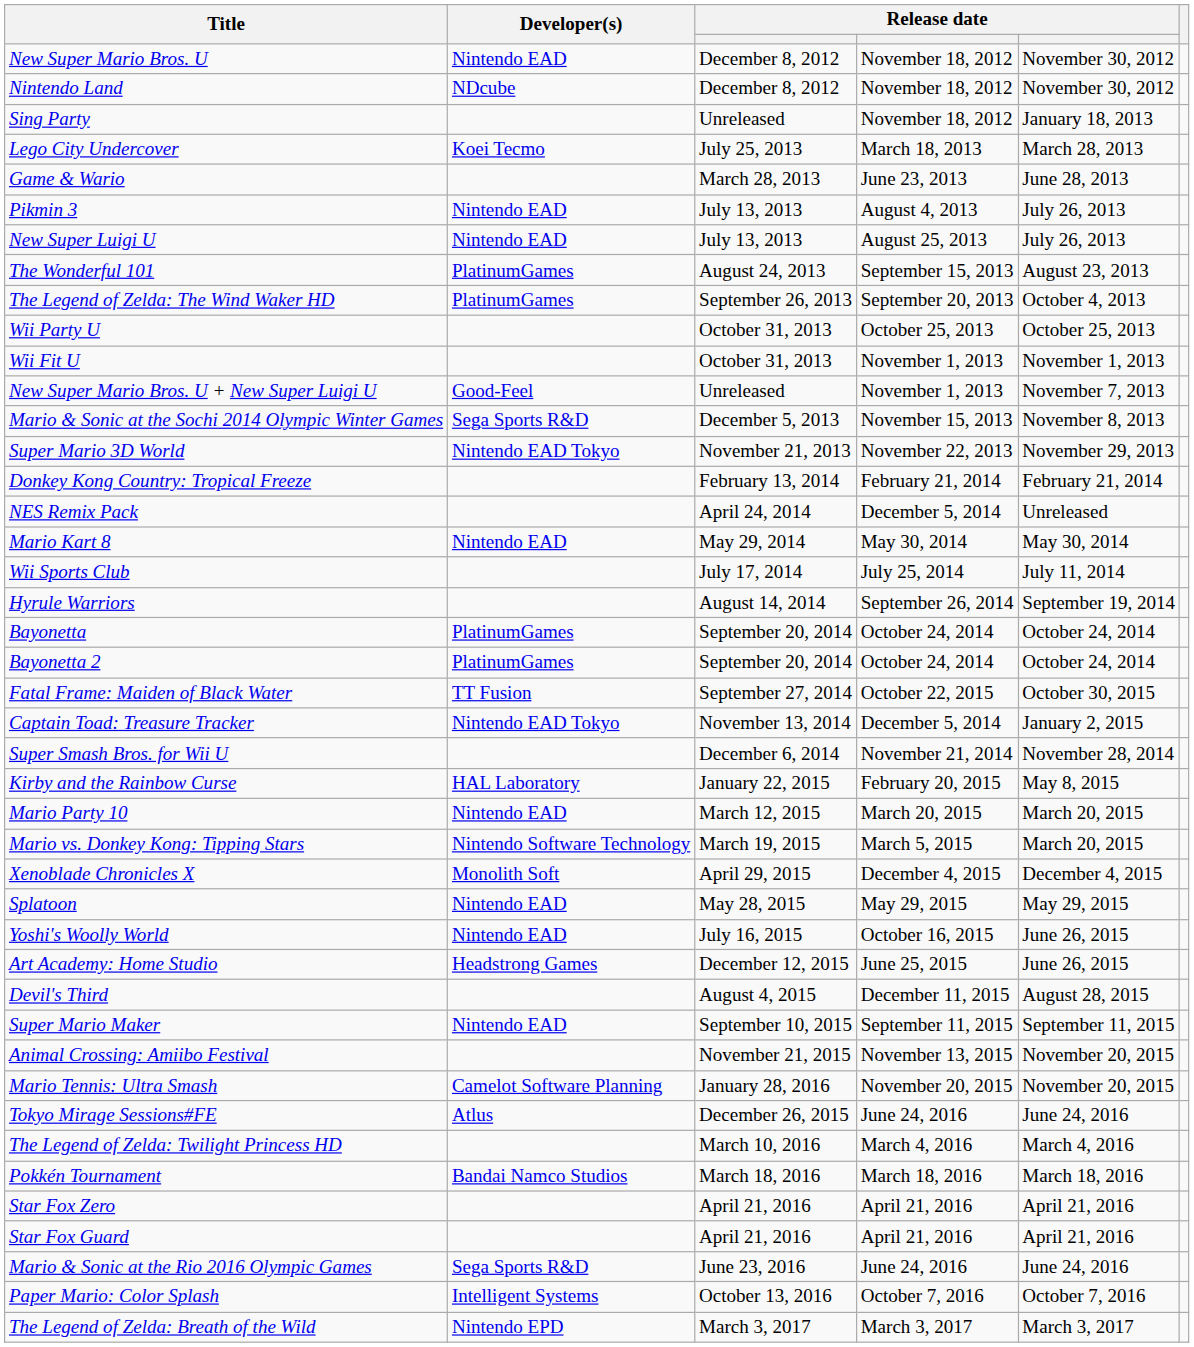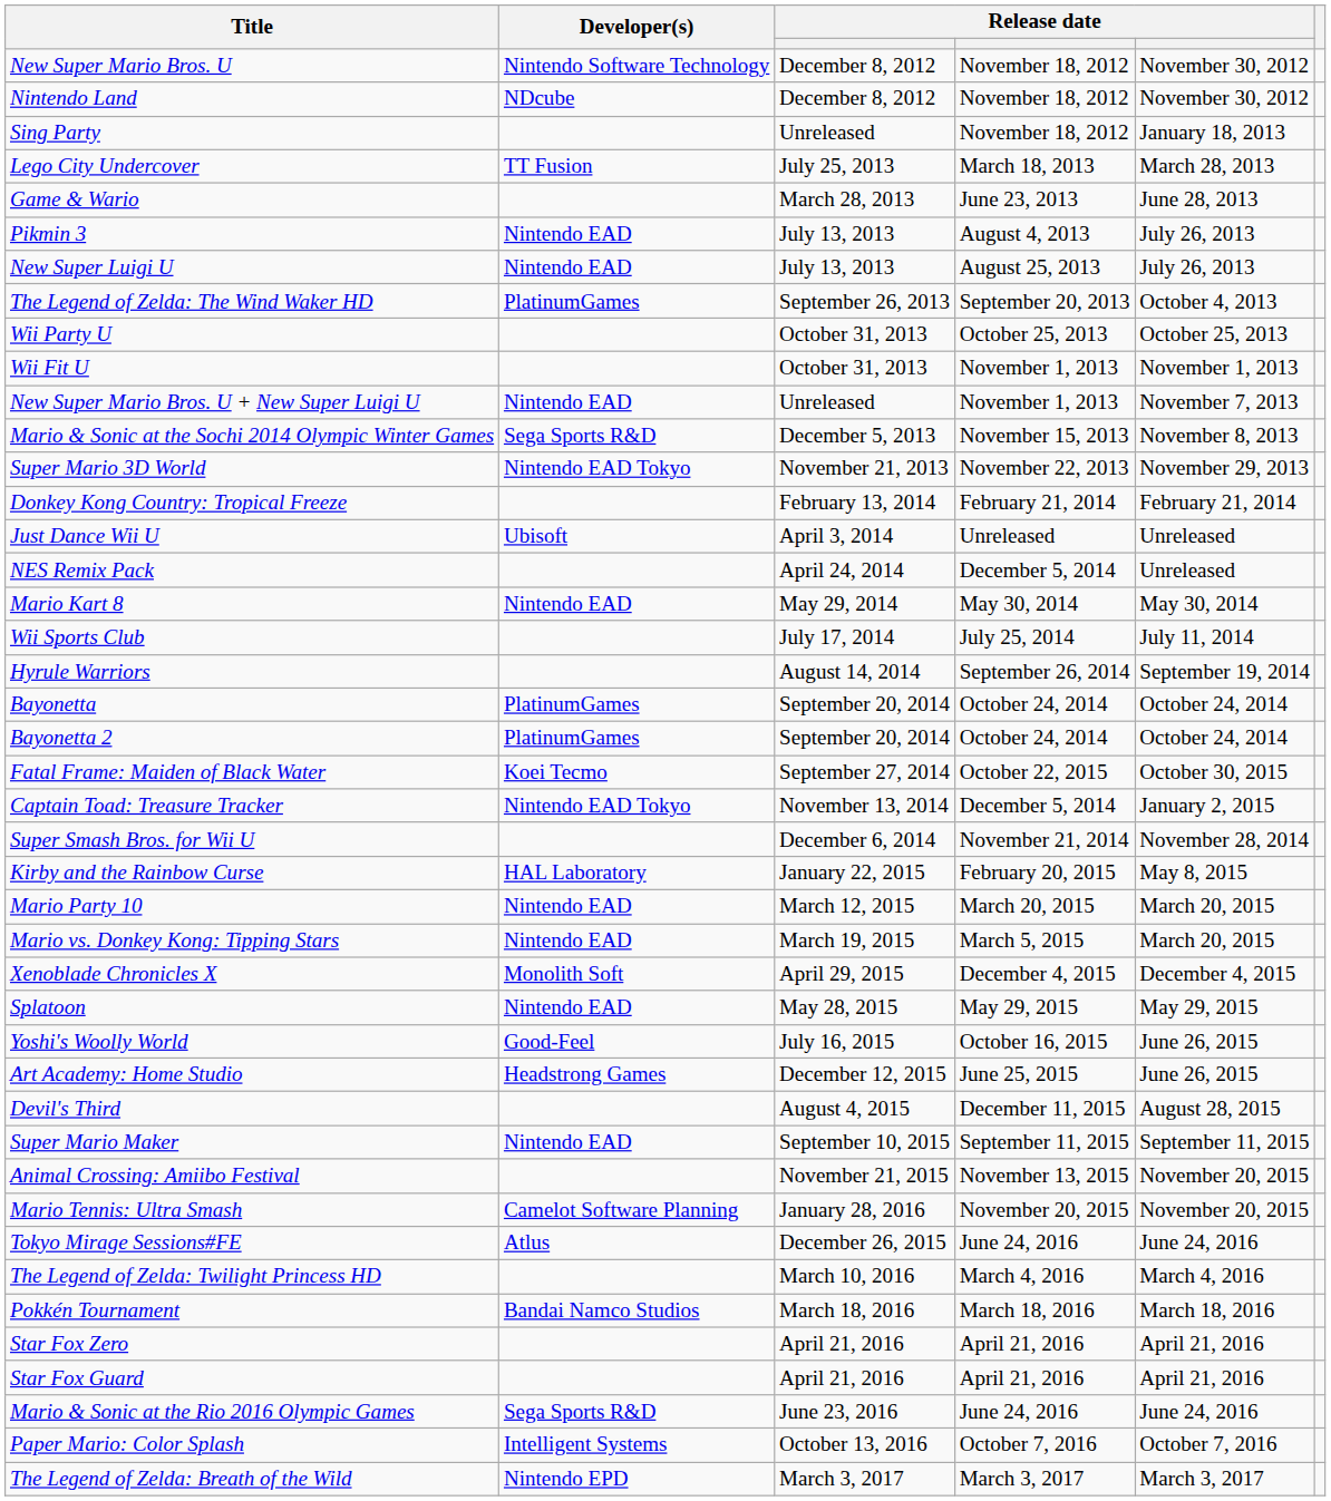New Super Mario Bros. U | Developer(s): Nintendo EAD -> Nintendo Software Technology
Lego City Undercover | Developer(s): Koei Tecmo -> TT Fusion
- row: The Wonderful 101 | PlatinumGames | August 24, 2013 | September 15, 2013 | August 23, 2013
New Super Mario Bros. U + New Super Luigi U | Developer(s): Good-Feel -> Nintendo EAD
+ row: Just Dance Wii U | Ubisoft | April 3, 2014 | Unreleased | Unreleased
Fatal Frame: Maiden of Black Water | Developer(s): TT Fusion -> Koei Tecmo
Mario vs. Donkey Kong: Tipping Stars | Developer(s): Nintendo Software Technology -> Nintendo EAD
Yoshi's Woolly World | Developer(s): Nintendo EAD -> Good-Feel
